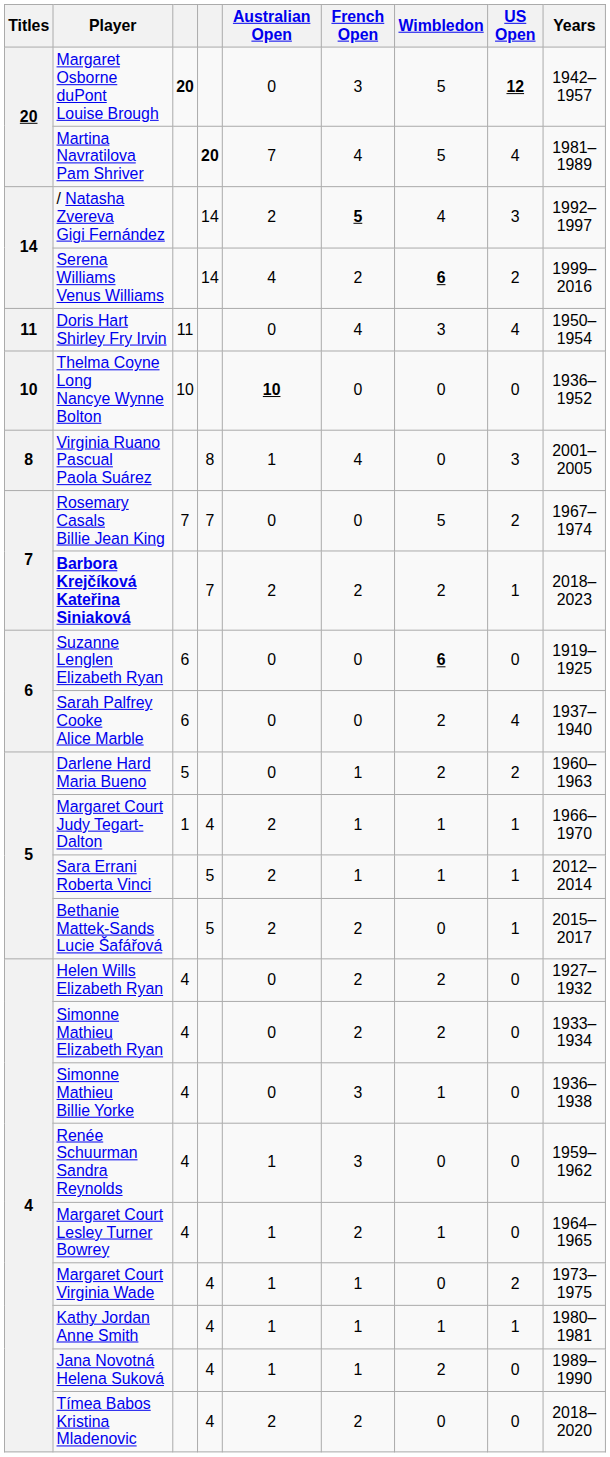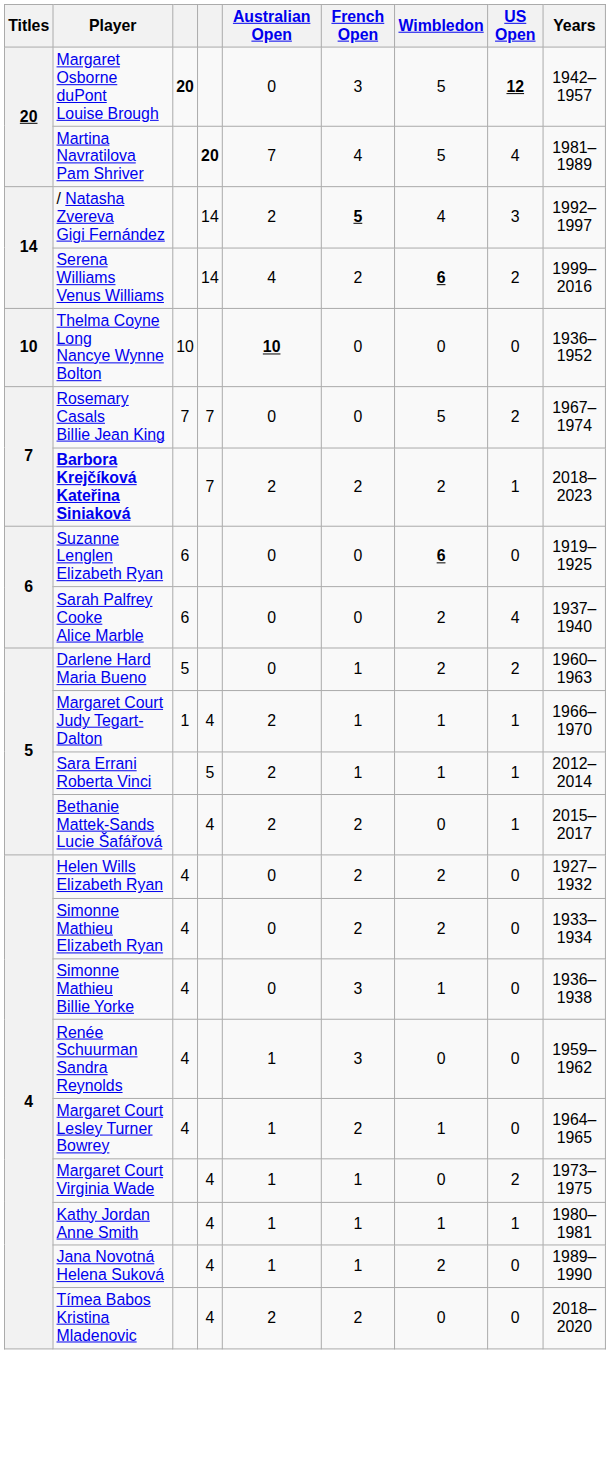- row: 11 | Doris Hart Shirley Fry Irvin | 11 | 0 | 4 | 3 | 4 | 1950–1954
- row: 8 | Virginia Ruano Pascual Paola Suárez | 8 | 1 | 4 | 0 | 3 | 2001–2005
Bethanie Mattek-Sands Lucie Šafářová | column 4: 5 -> 4
